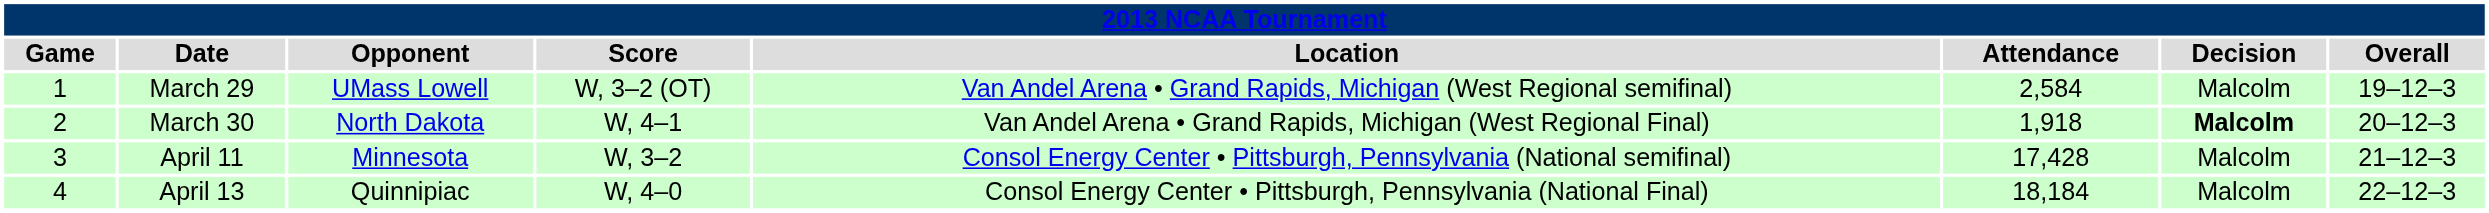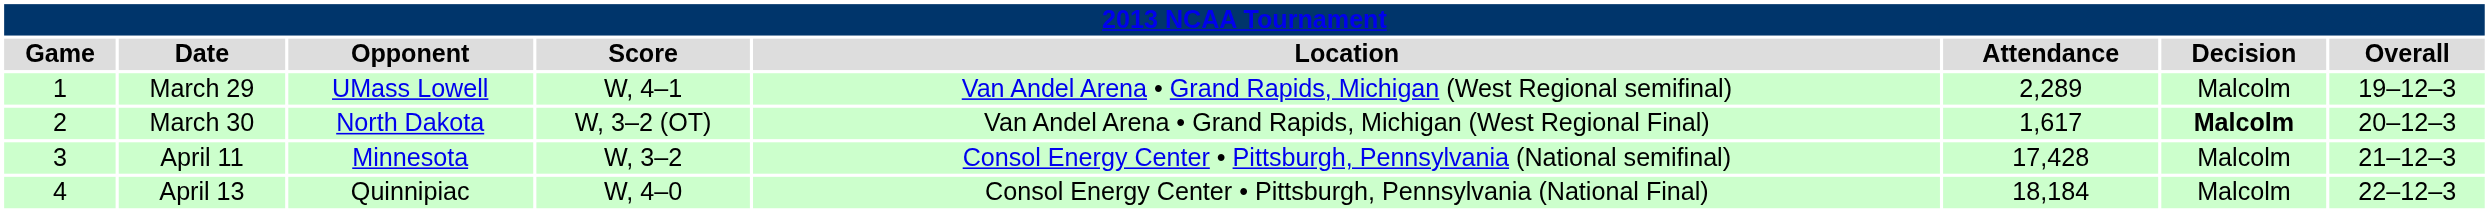March 29 | Score: W, 3–2 (OT) -> W, 4–1
March 29 | Attendance: 2,584 -> 2,289
March 30 | Score: W, 4–1 -> W, 3–2 (OT)
March 30 | Attendance: 1,918 -> 1,617
